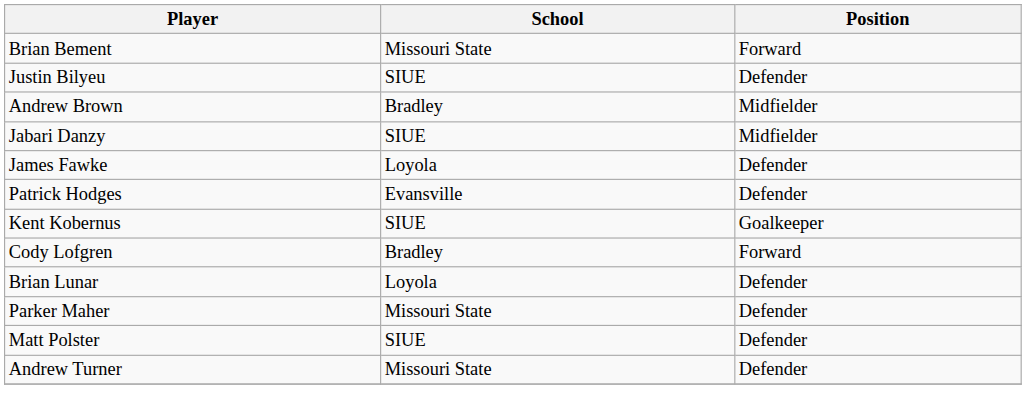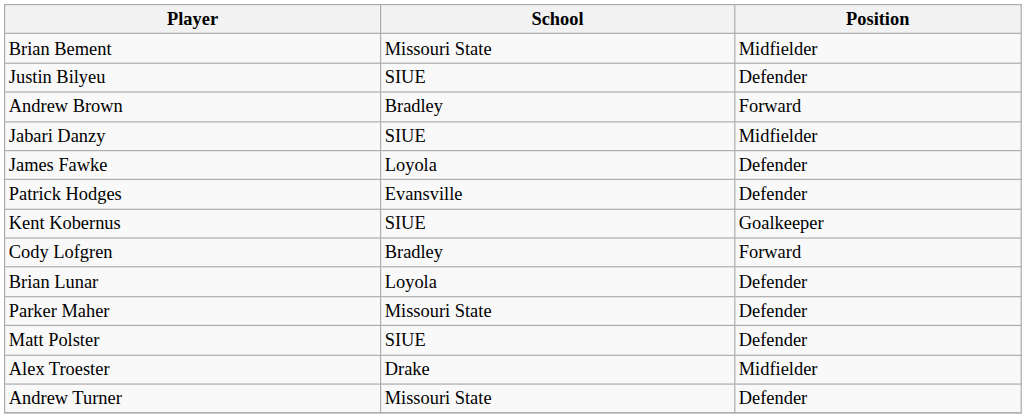Brian Bement | Position: Forward -> Midfielder
Andrew Brown | Position: Midfielder -> Forward
+ row: Alex Troester | Drake | Midfielder
